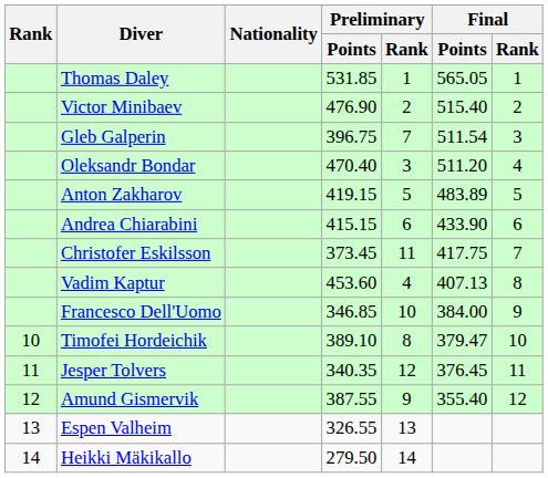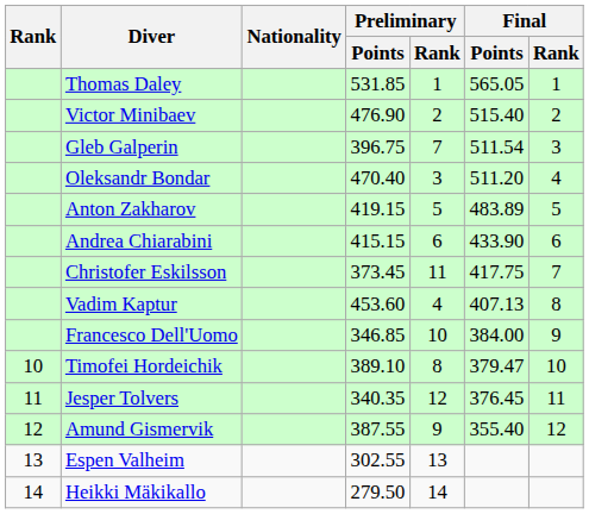Espen Valheim | Preliminary / Points: 326.55 -> 302.55
